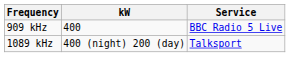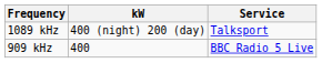rows swapped: 909 kHz <-> 1089 kHz
